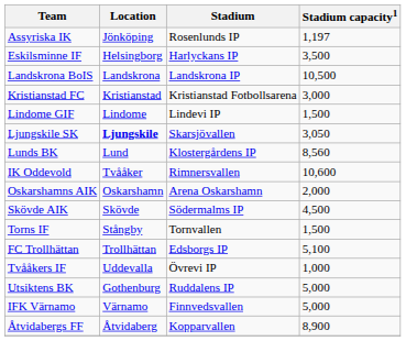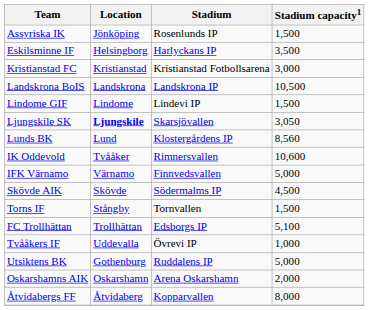Assyriska IK | Stadium capacity1: 1,197 -> 1,500
rows swapped: Kristianstad FC <-> Landskrona BoIS
rows swapped: Oskarshamns AIK <-> IFK Värnamo
Åtvidabergs FF | Stadium capacity1: 8,900 -> 8,000
